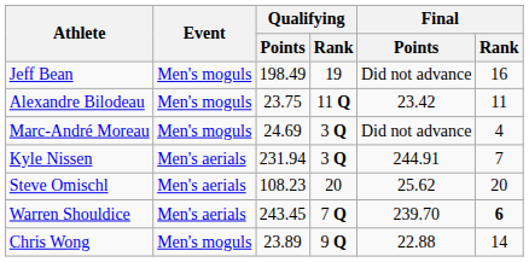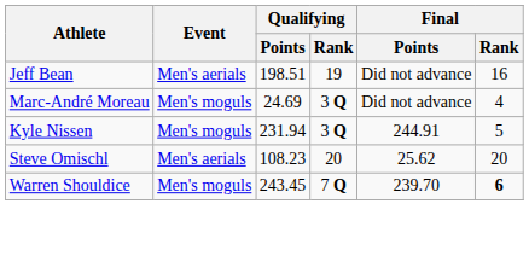Jeff Bean | Event: Men's moguls -> Men's aerials
Jeff Bean | Qualifying / Points: 198.49 -> 198.51
- row: Alexandre Bilodeau | Men's moguls | 23.75 | 11 Q | 23.42 | 11
Kyle Nissen | Event: Men's aerials -> Men's moguls
Kyle Nissen | Final / Rank: 7 -> 5
Warren Shouldice | Event: Men's aerials -> Men's moguls
- row: Chris Wong | Men's moguls | 23.89 | 9 Q | 22.88 | 14
